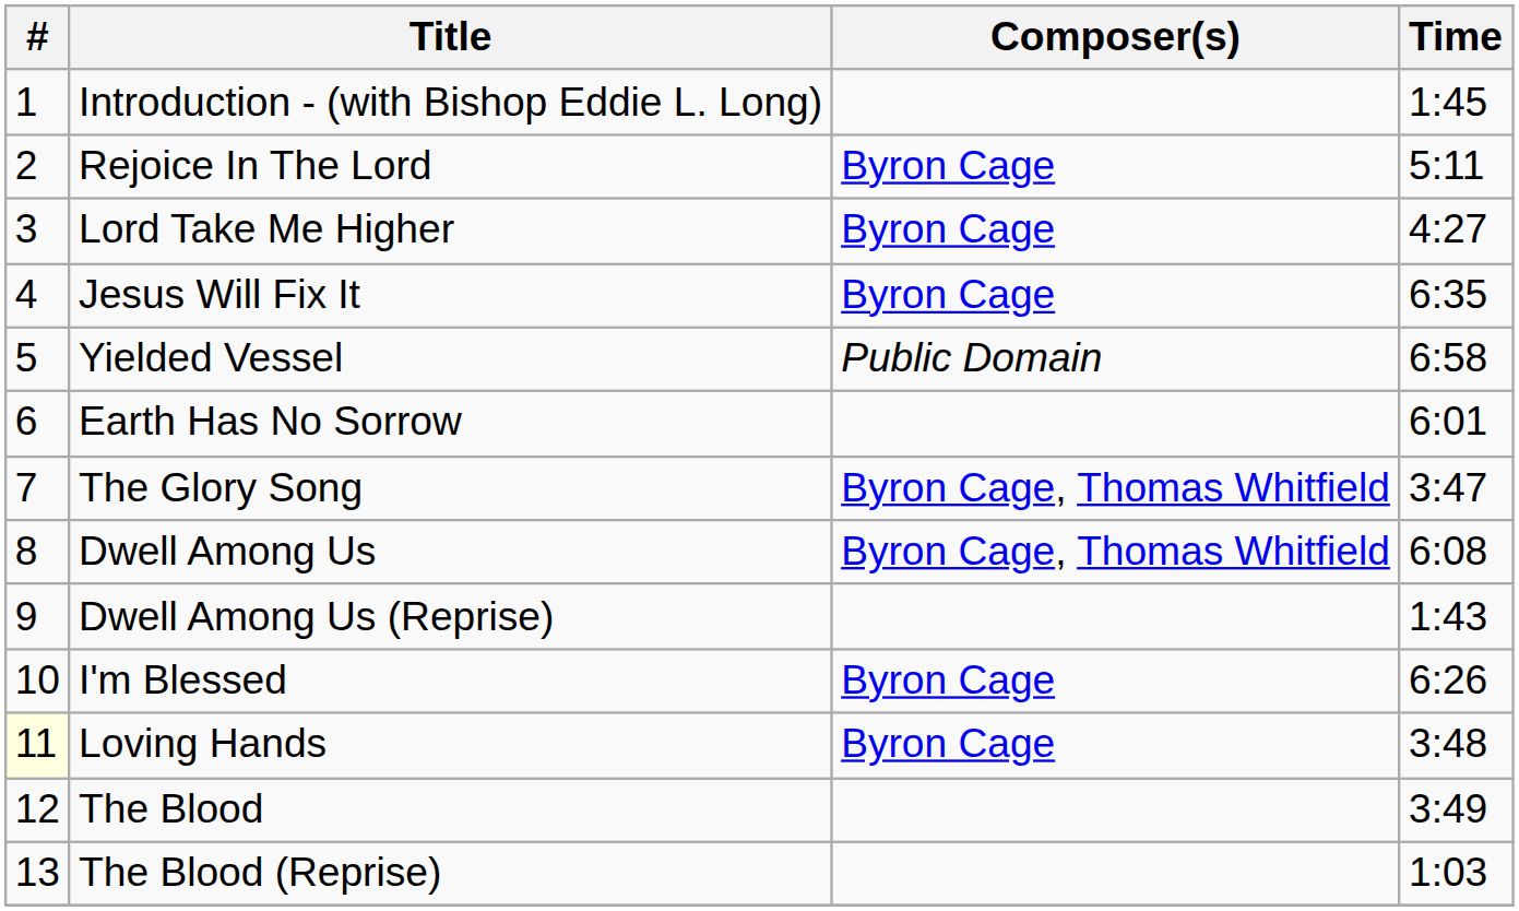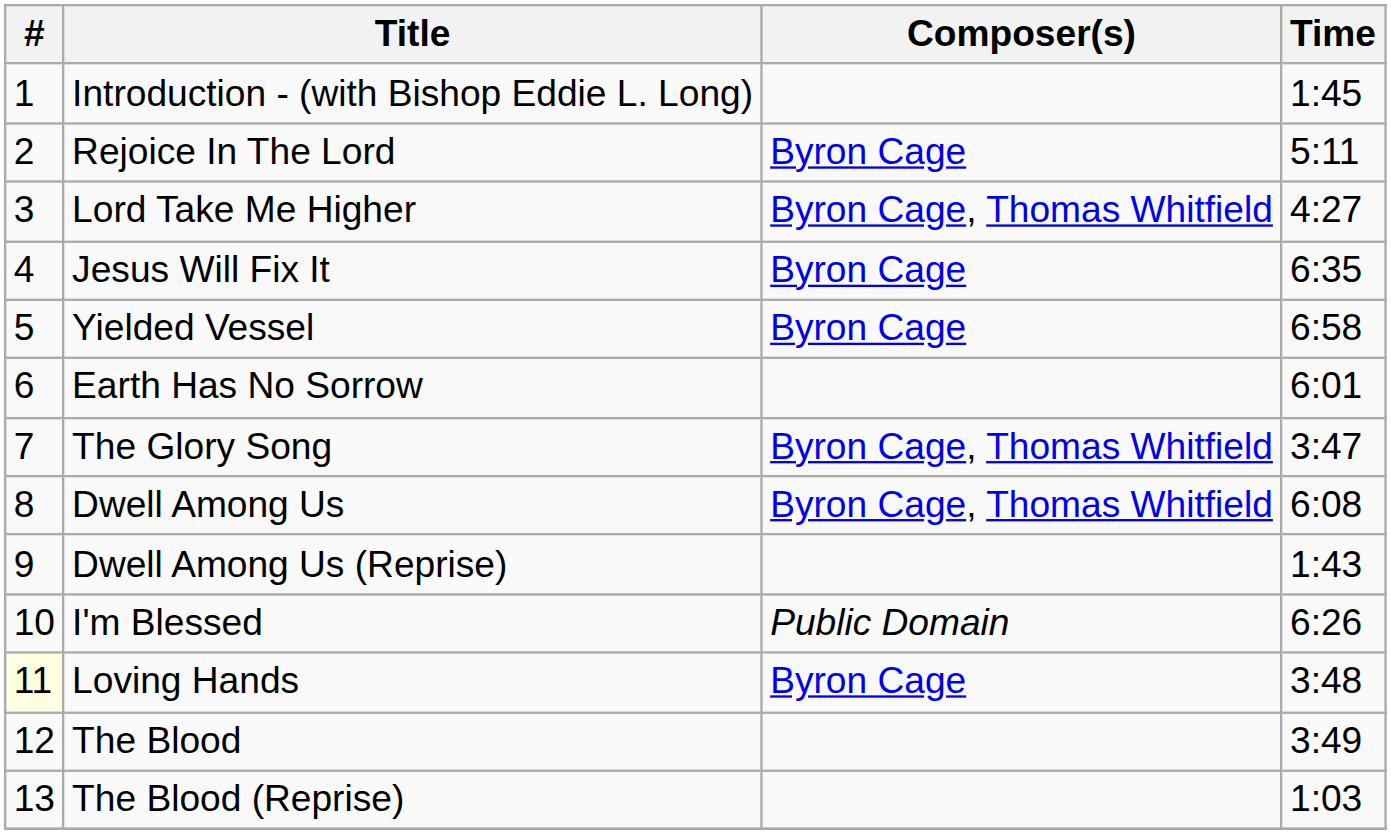Lord Take Me Higher | Composer(s): Byron Cage -> Byron Cage, Thomas Whitfield
Yielded Vessel | Composer(s): Public Domain -> Byron Cage
I'm Blessed | Composer(s): Byron Cage -> Public Domain
